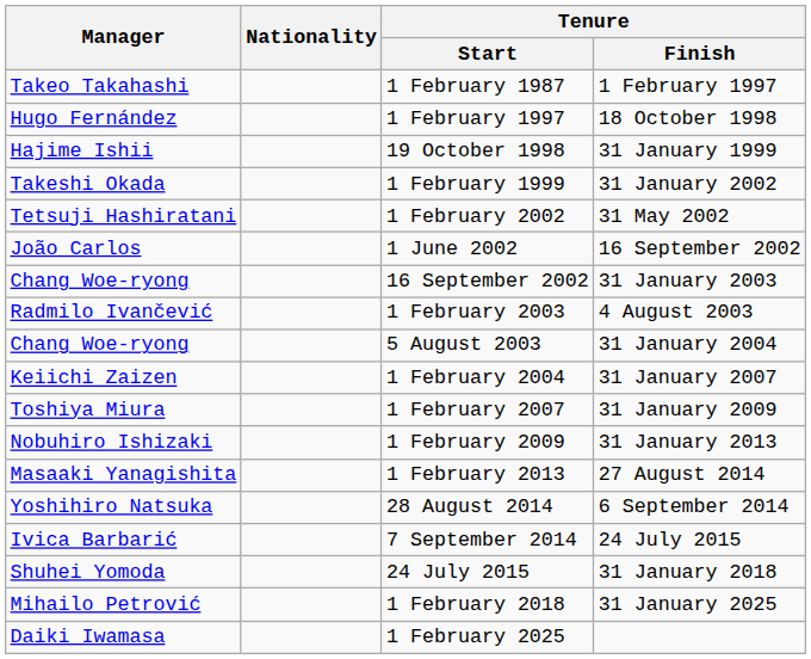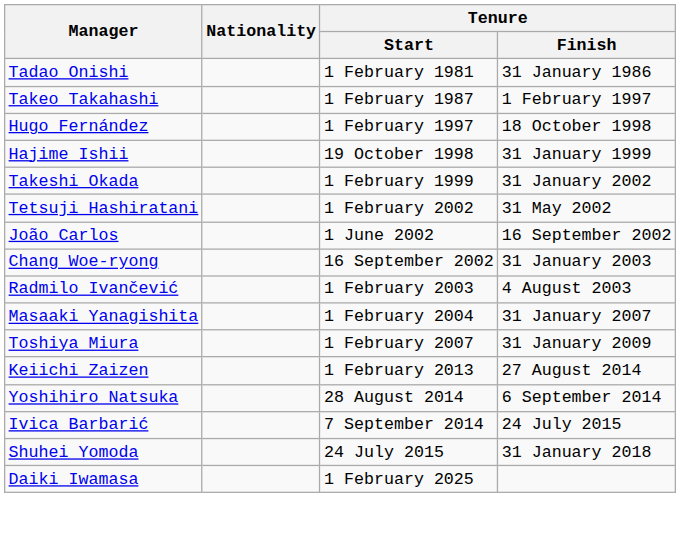+ row: Tadao Onishi | 1 February 1981 | 31 January 1986
- row: Chang Woe-ryong | 5 August 2003 | 31 January 2004
1 February 2004 | Manager: Keiichi Zaizen -> Masaaki Yanagishita
- row: Nobuhiro Ishizaki | 1 February 2009 | 31 January 2013
1 February 2013 | Manager: Masaaki Yanagishita -> Keiichi Zaizen
- row: Mihailo Petrović | 1 February 2018 | 31 January 2025
